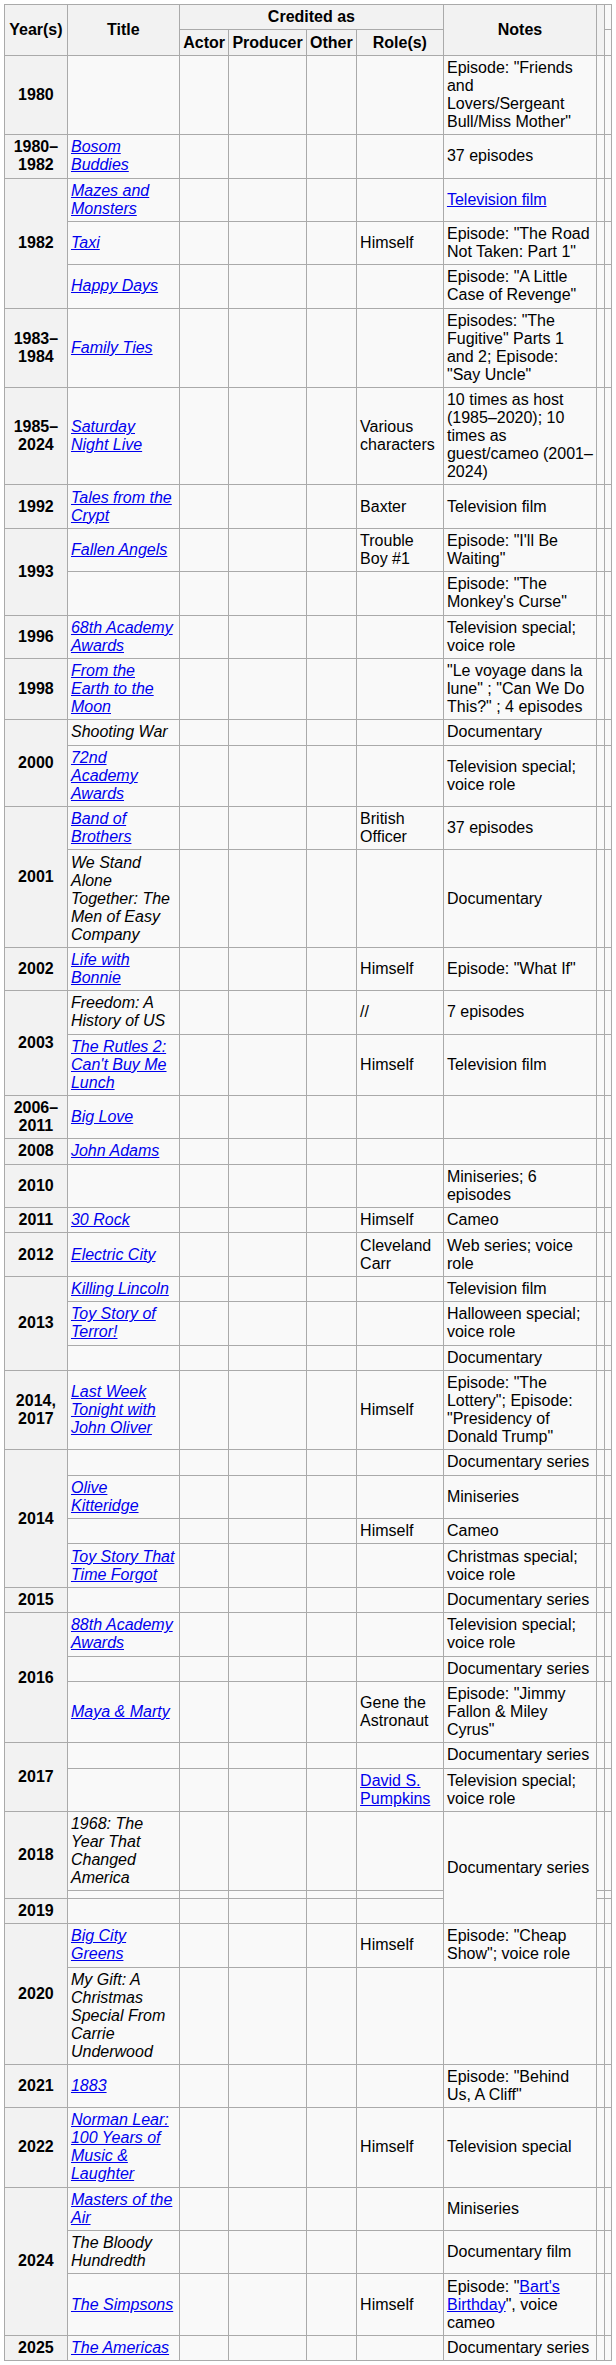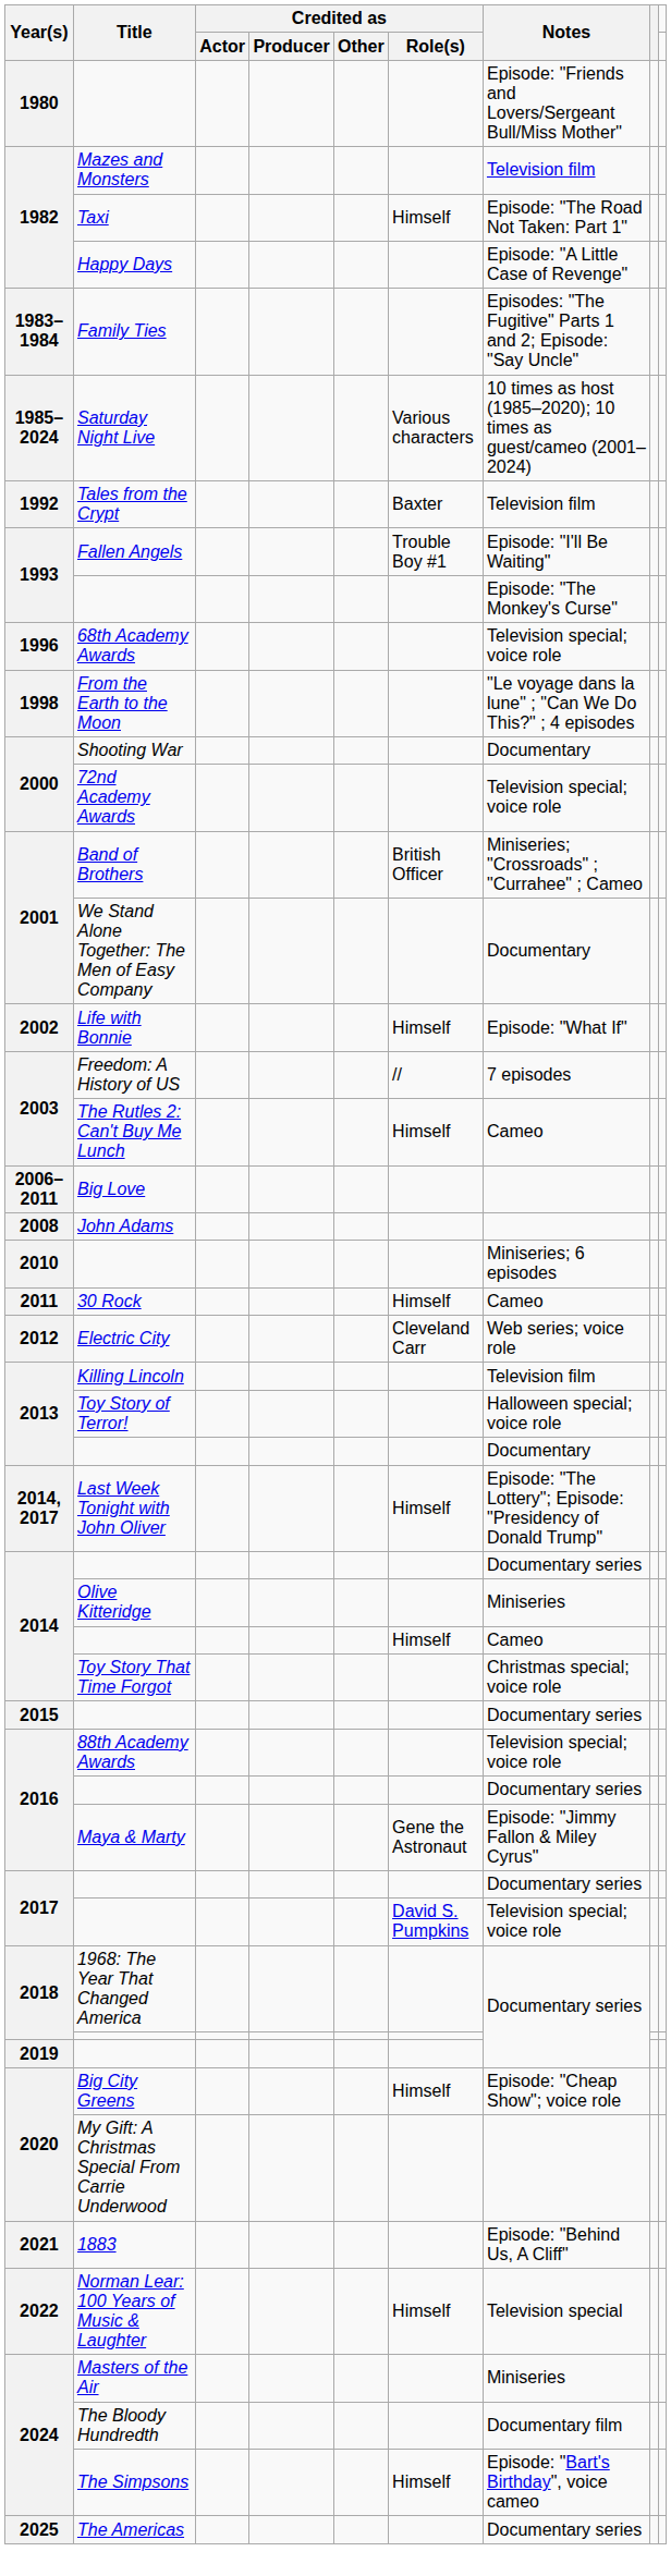- row: 1980–1982 | Bosom Buddies | 37 episodes
Band of Brothers | Notes: 37 episodes -> Miniseries; "Crossroads" ; "Currahee" ; Cameo
The Rutles 2: Can't Buy Me Lunch | Notes: Television film -> Cameo
